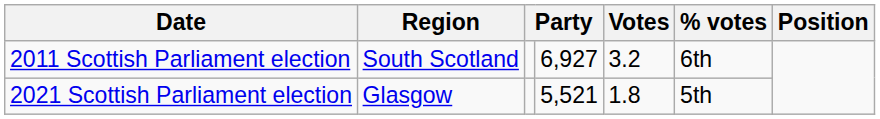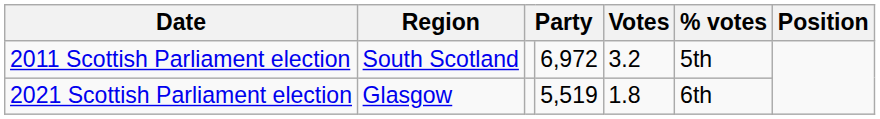2011 Scottish Parliament election | column 4: 6,927 -> 6,972
2011 Scottish Parliament election | % votes: 6th -> 5th
2021 Scottish Parliament election | column 4: 5,521 -> 5,519
2021 Scottish Parliament election | % votes: 5th -> 6th
